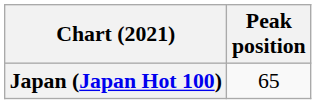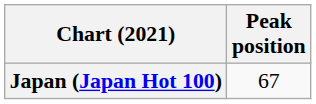Japan (Japan Hot 100) | Peak position: 65 -> 67
